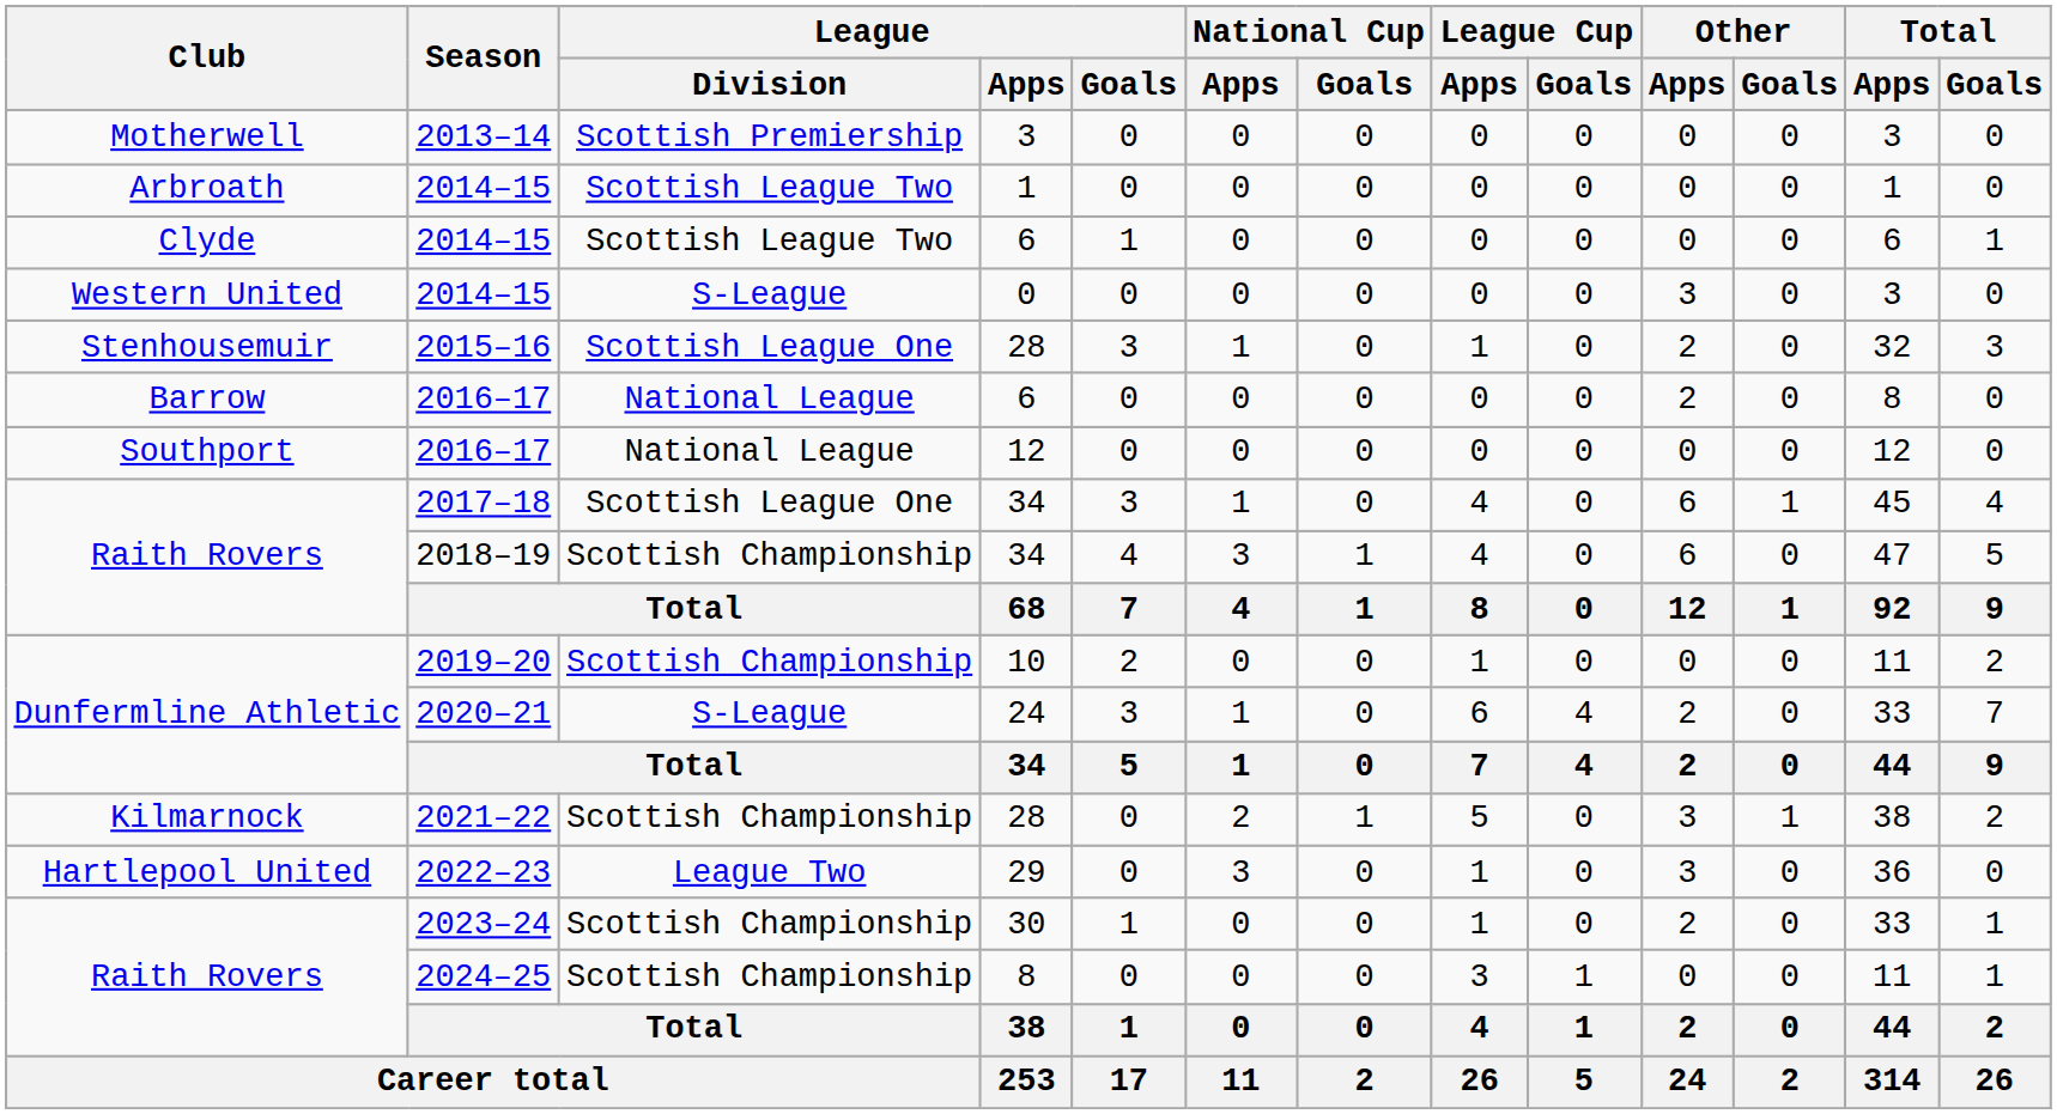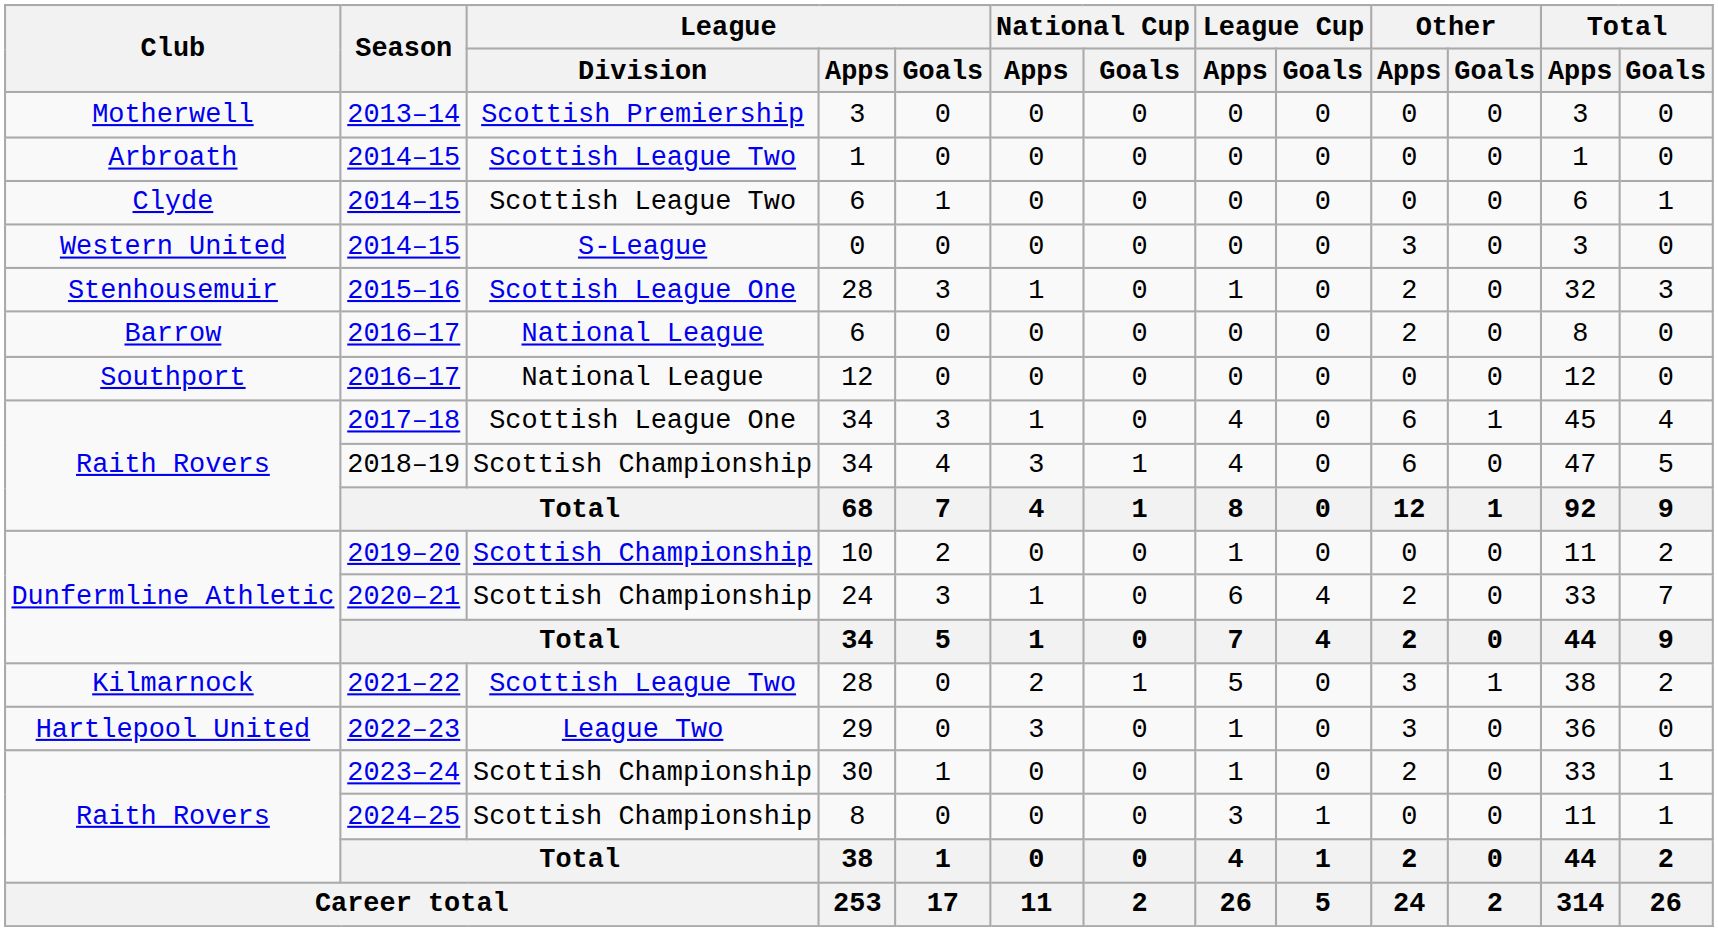2020–21 | League / Division: S-League -> Scottish Championship
2021–22 | League / Division: Scottish Championship -> Scottish League Two
